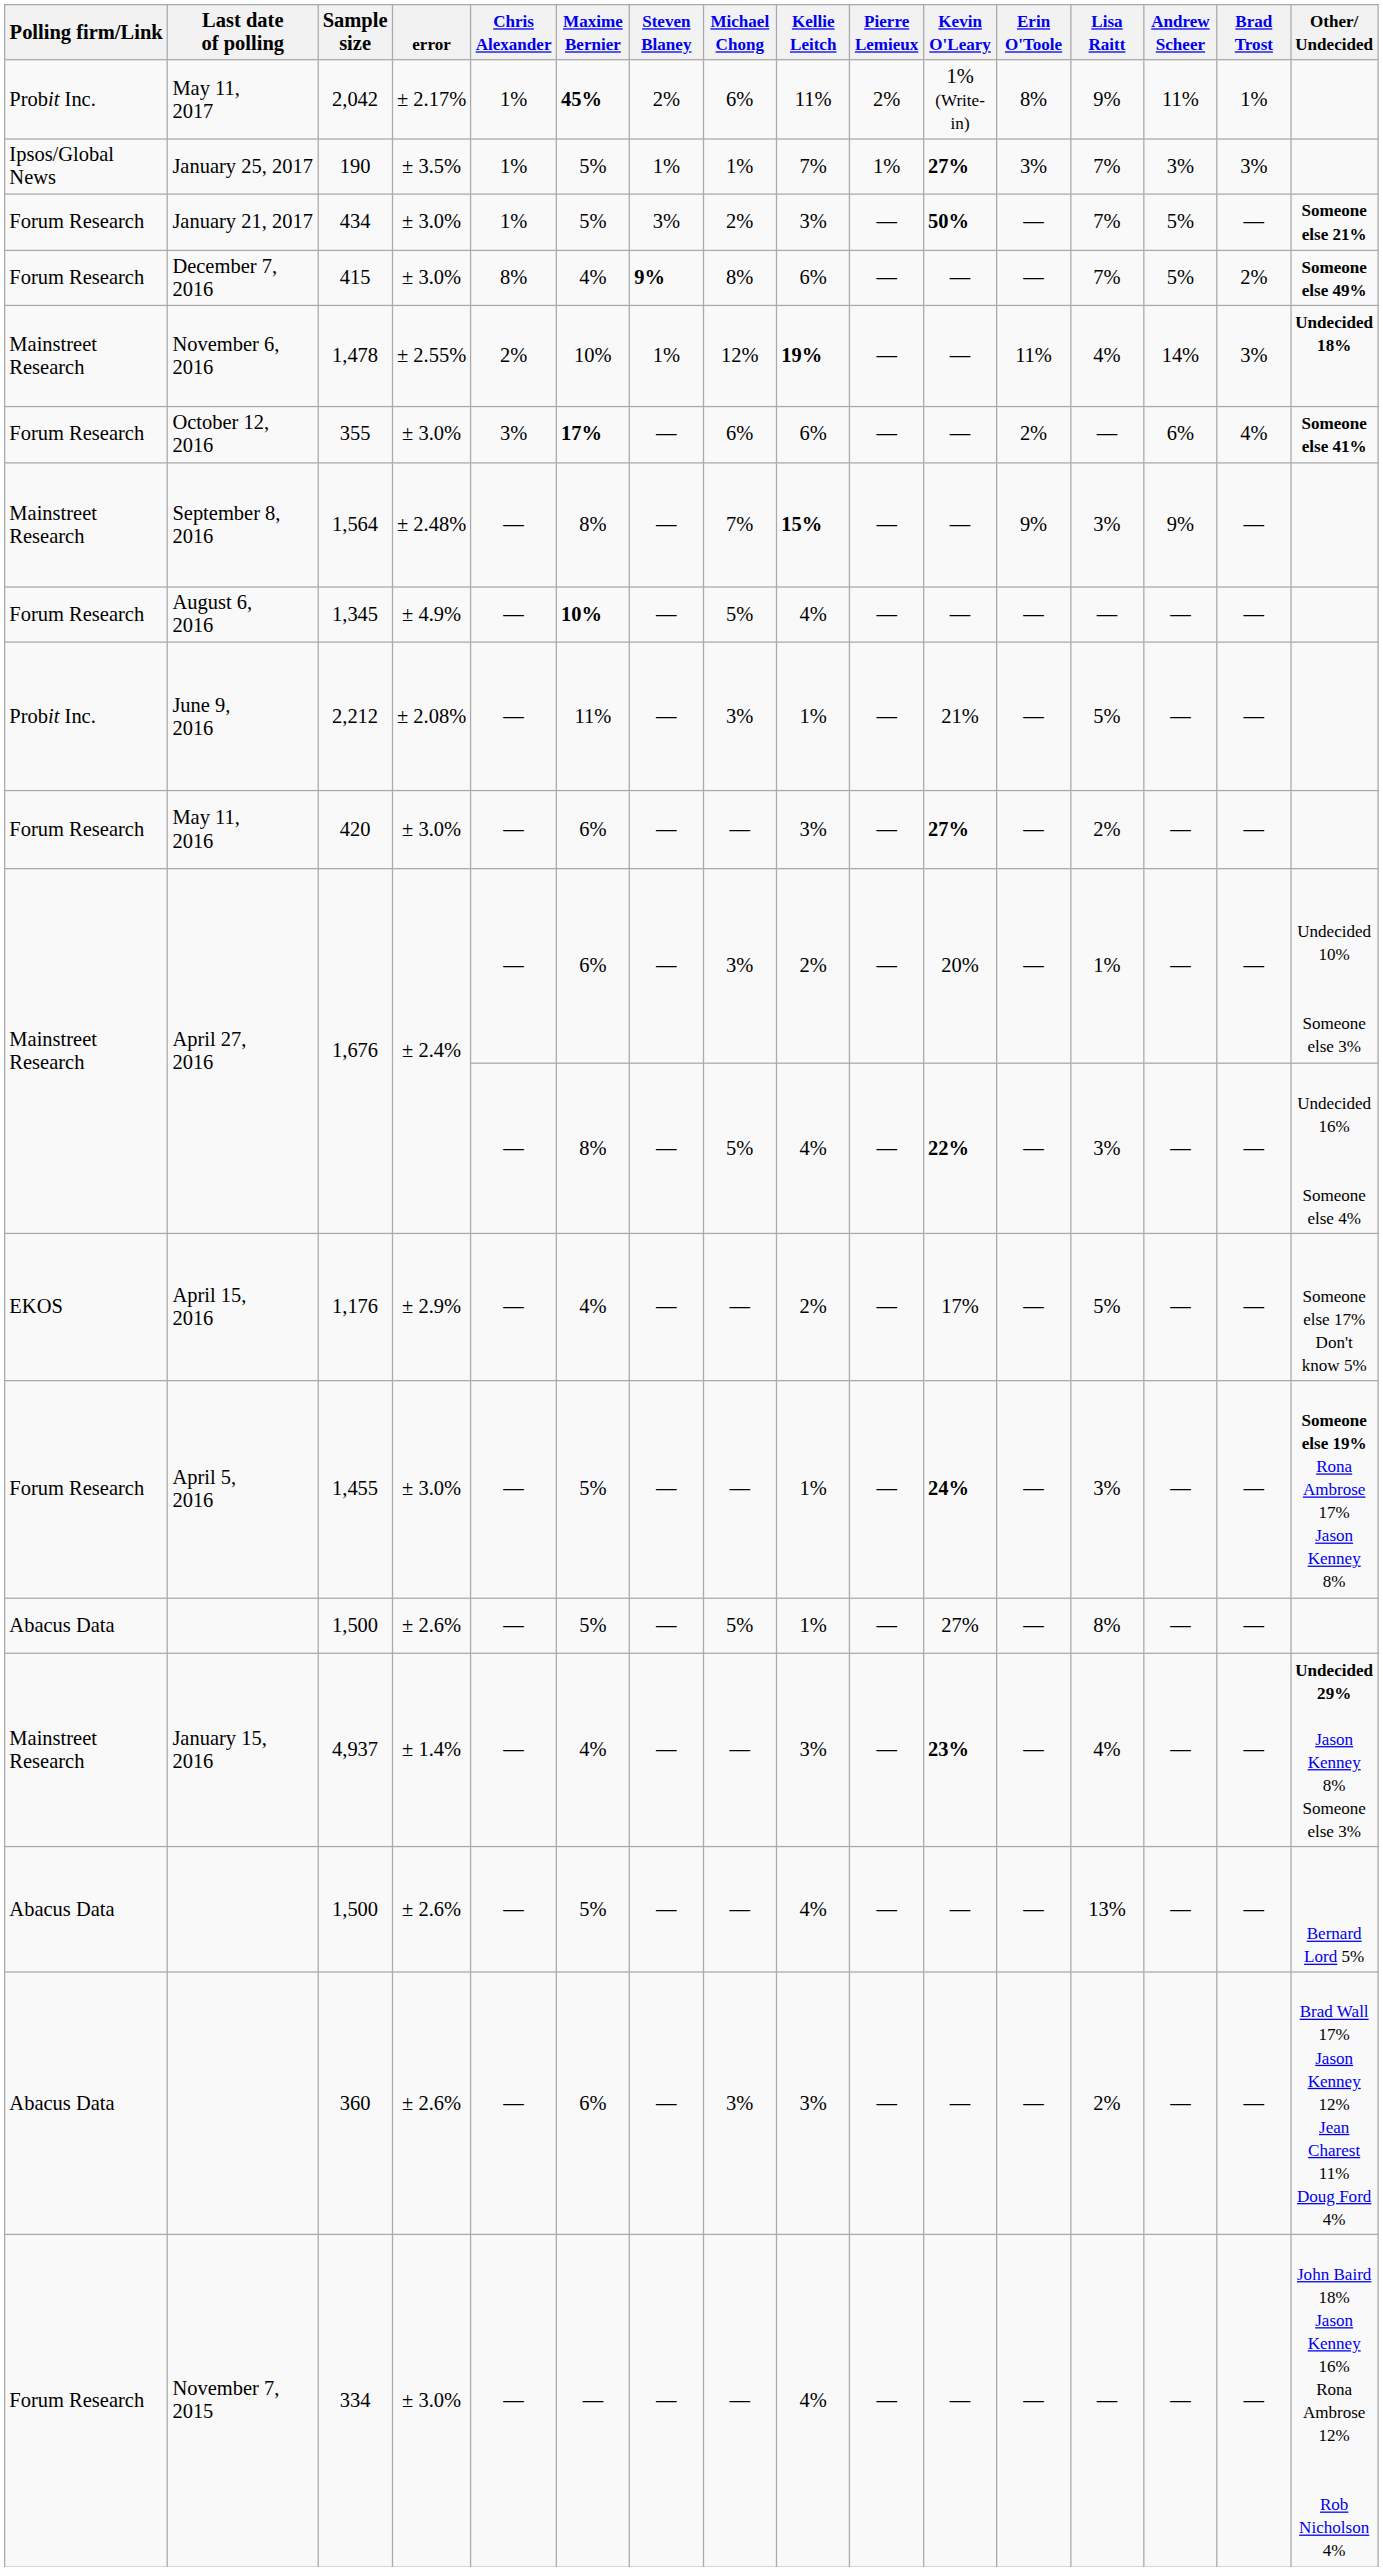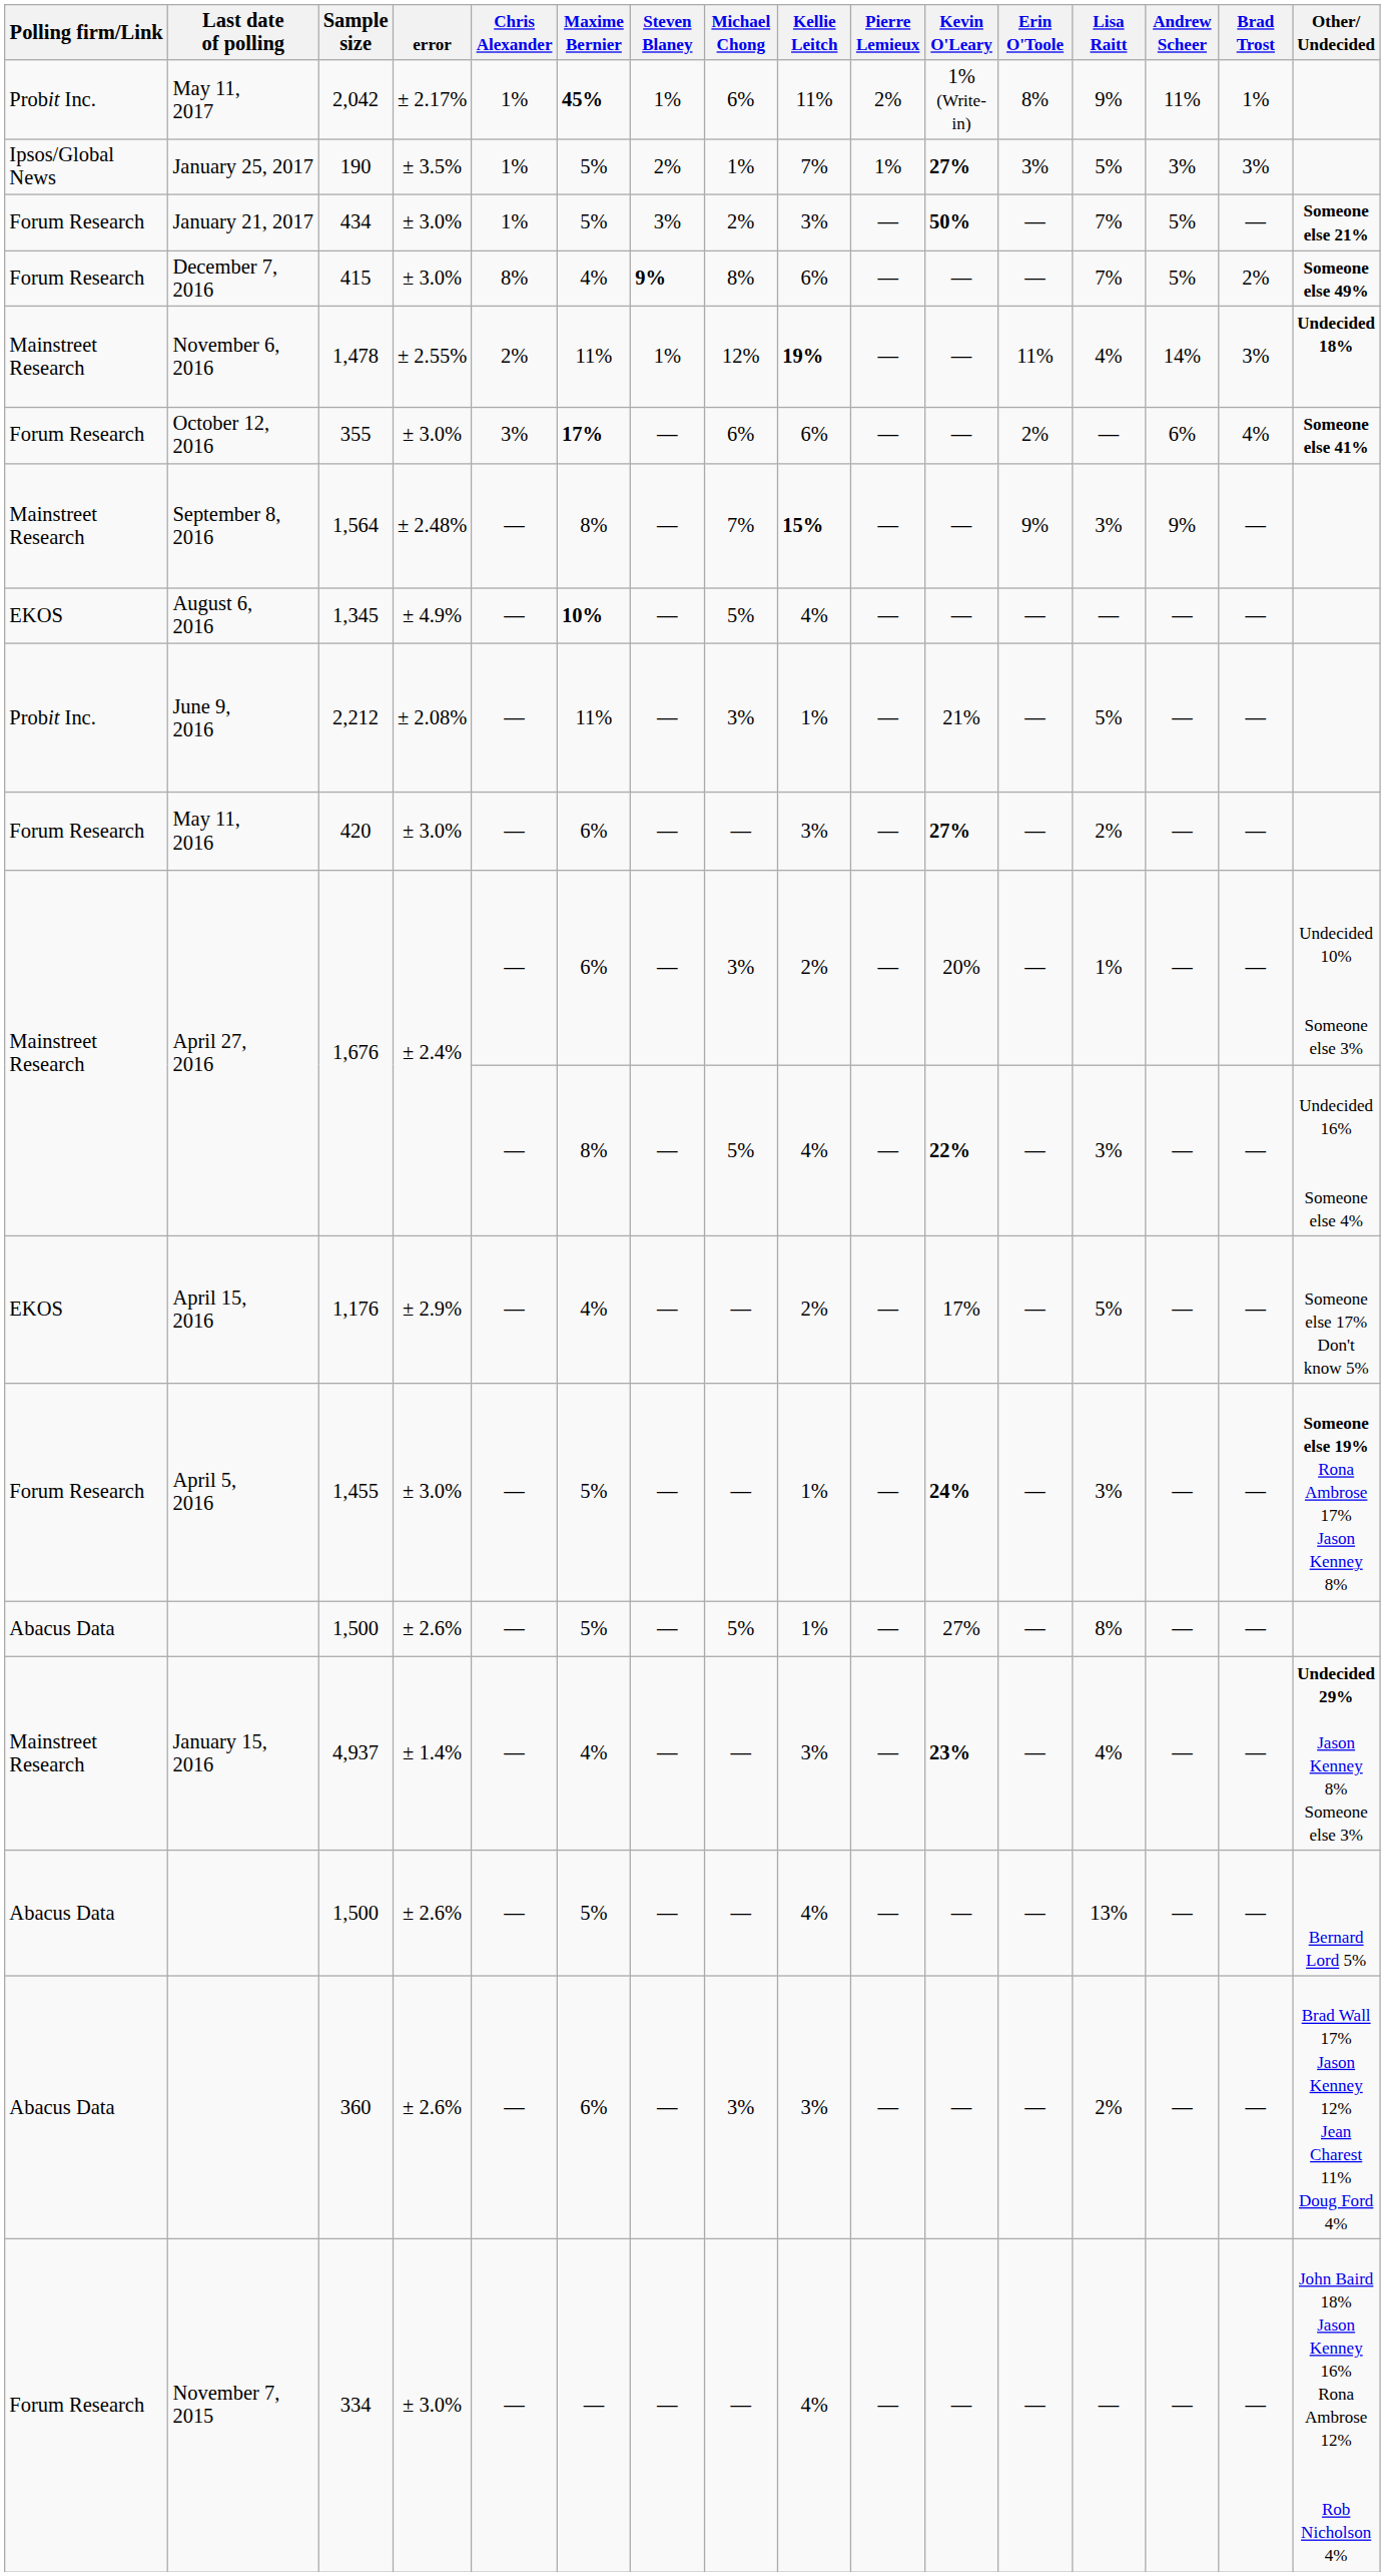2,042 | Steven Blaney: 2% -> 1%
190 | Steven Blaney: 1% -> 2%
190 | Lisa Raitt: 7% -> 5%
1,478 | Maxime Bernier: 10% -> 11%
1,345 | Polling firm/Link: Forum Research -> EKOS
